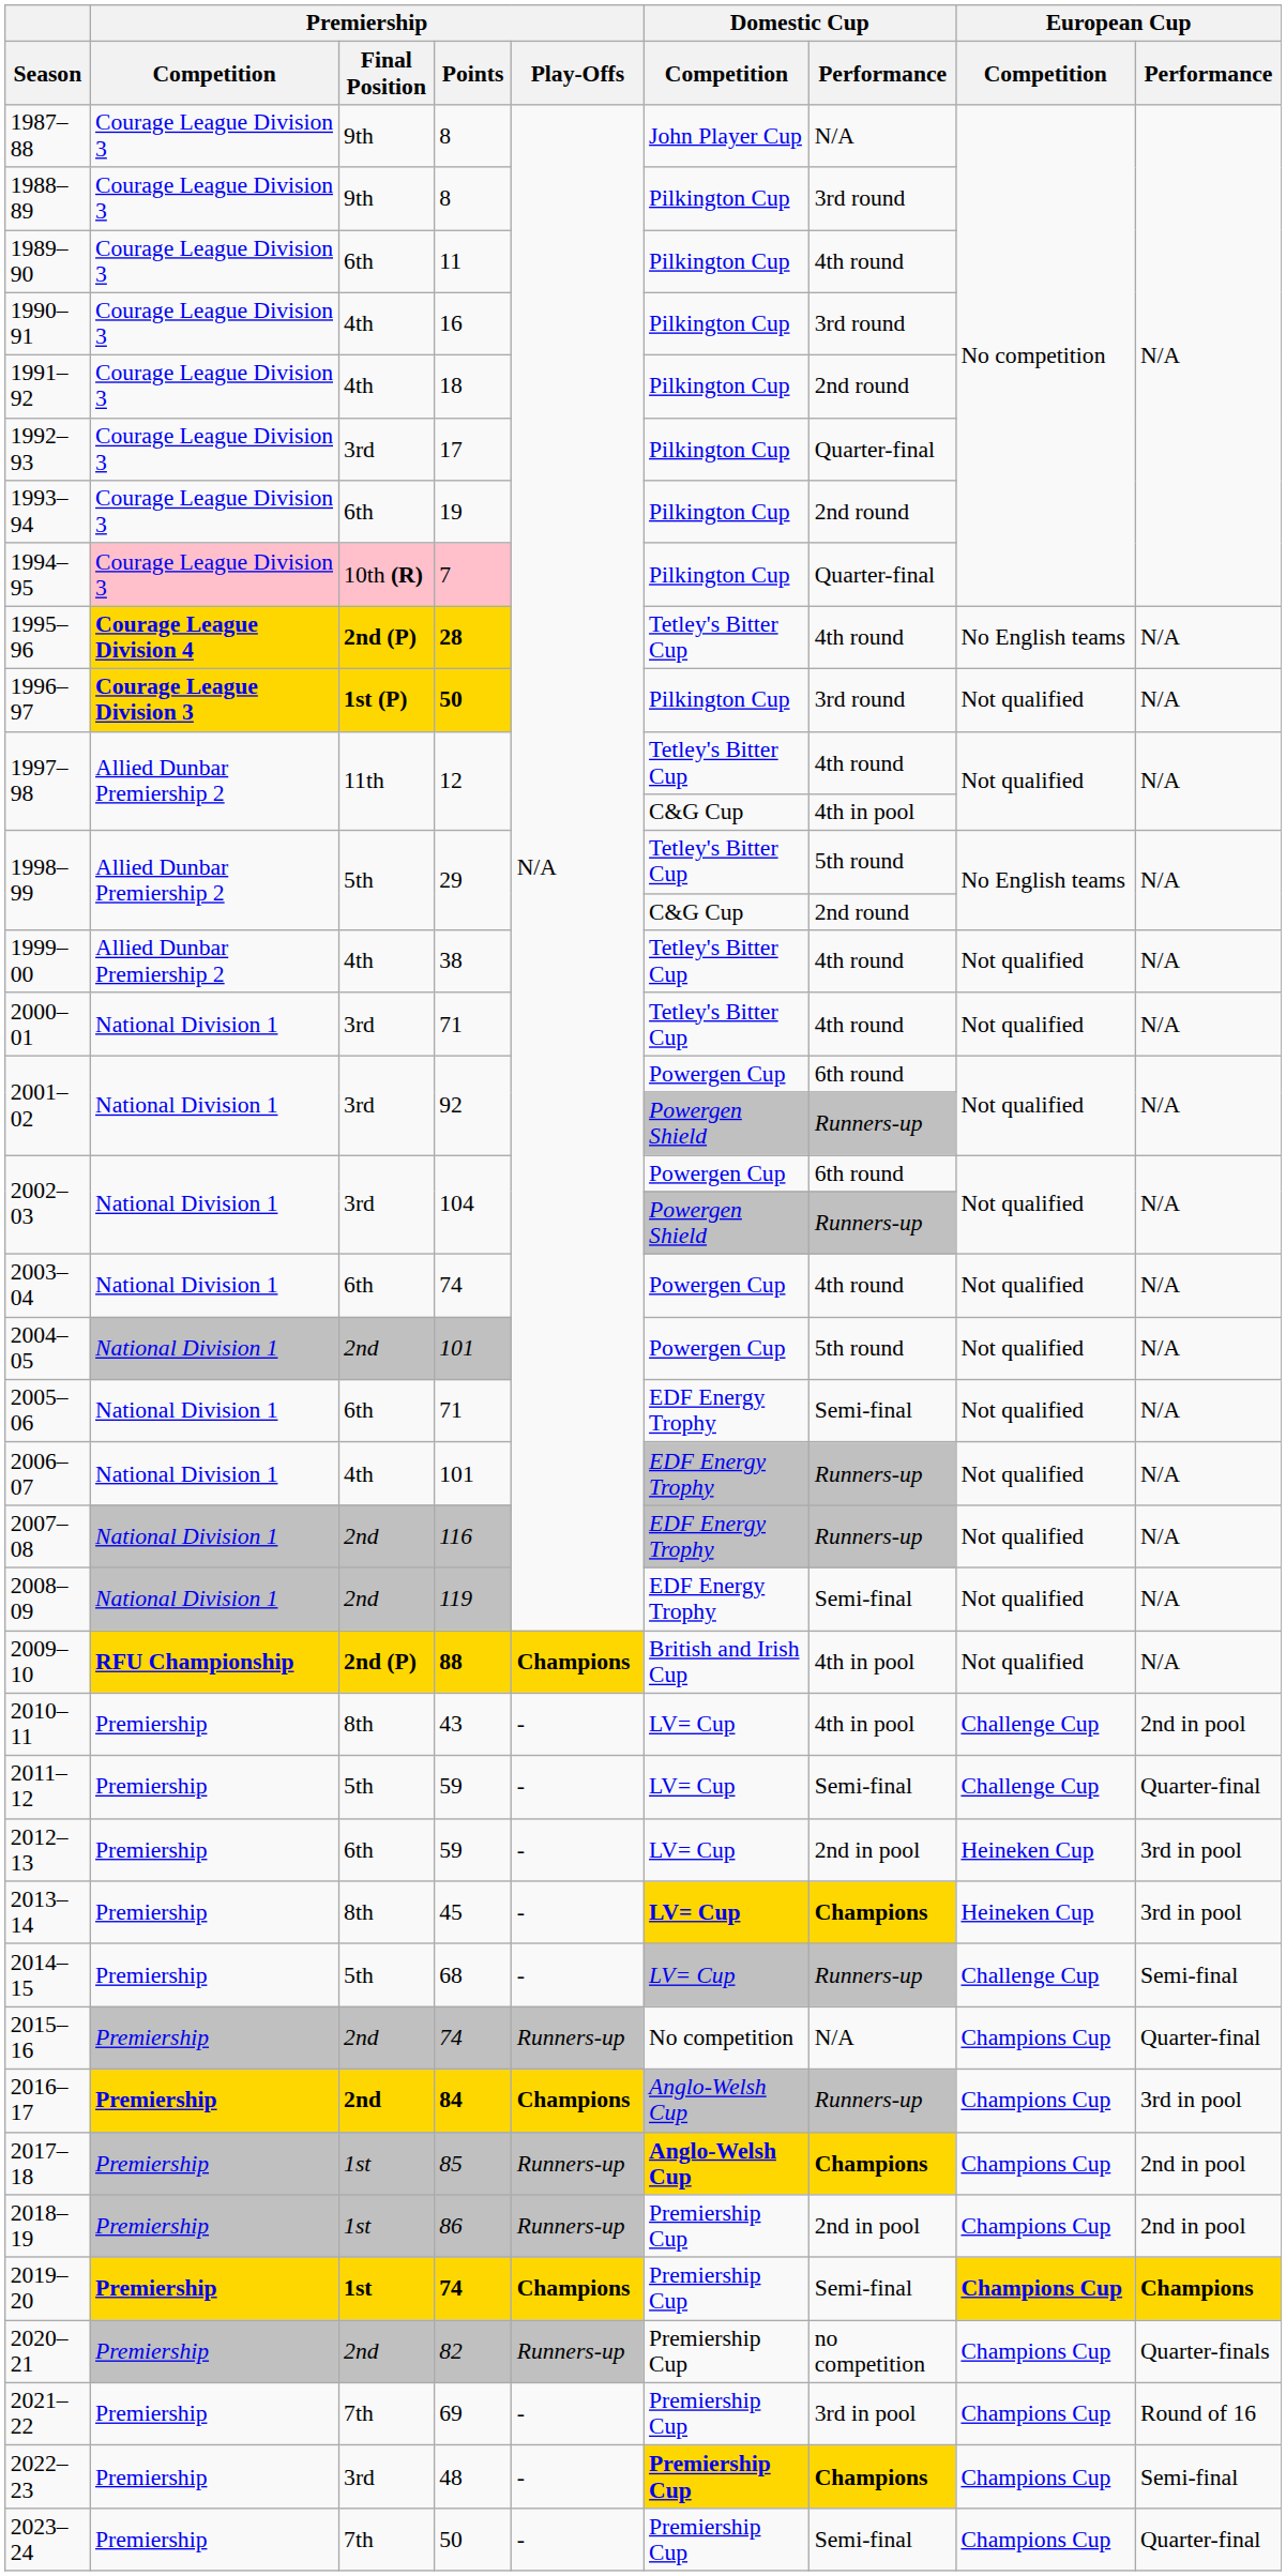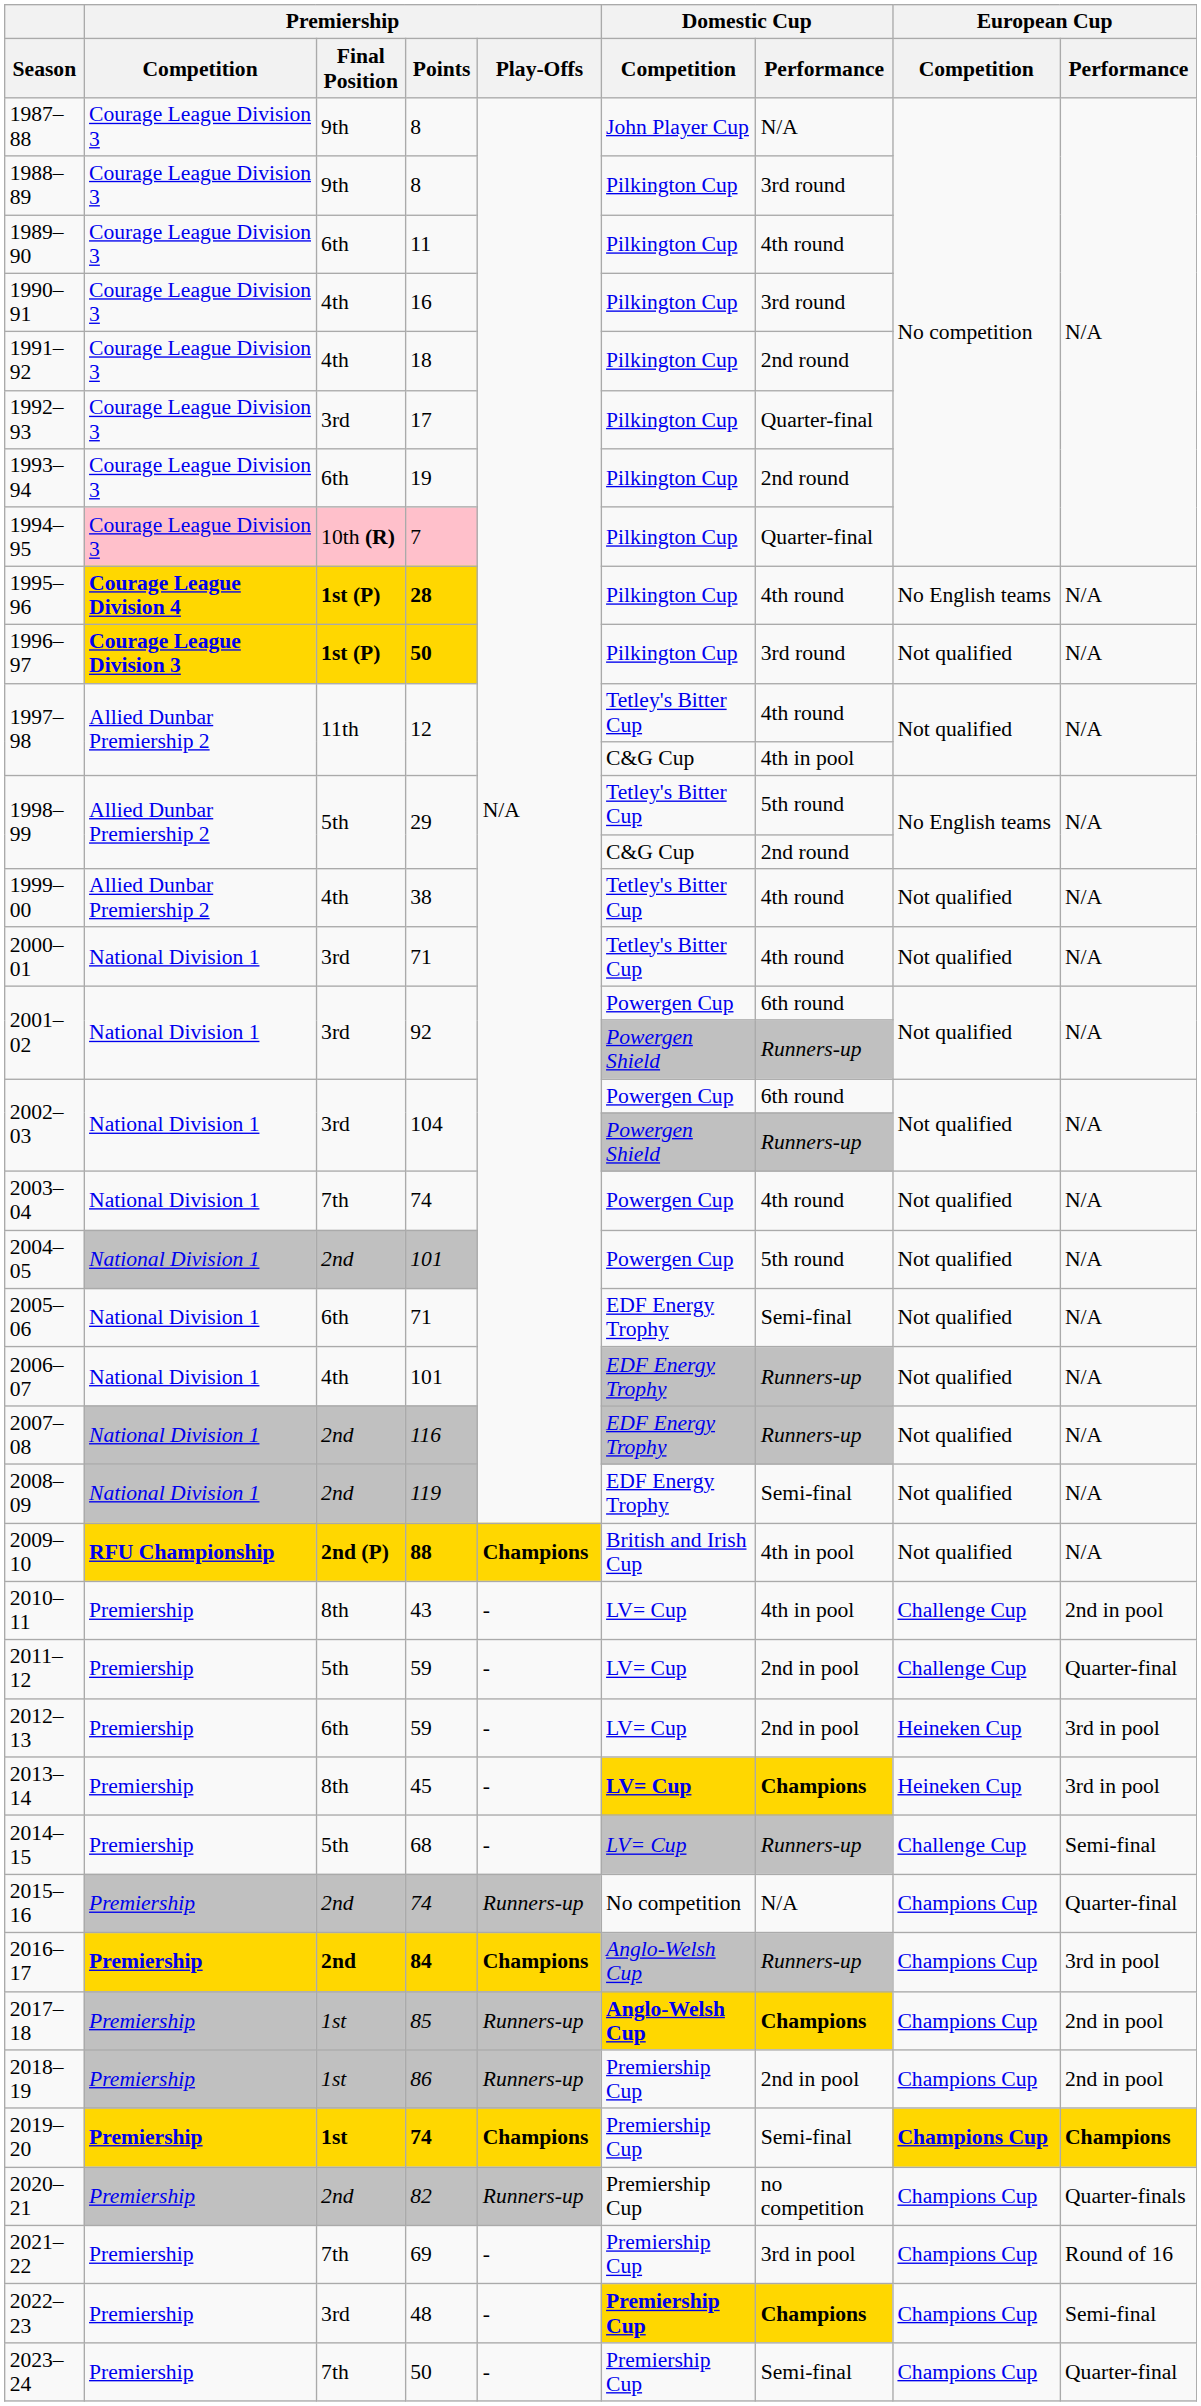1995–96 | Premiership / Final Position: 2nd (P) -> 1st (P)
1995–96 | Domestic Cup / Competition: Tetley's Bitter Cup -> Pilkington Cup
2003–04 | Premiership / Final Position: 6th -> 7th
2011–12 | Domestic Cup / Performance: Semi-final -> 2nd in pool
